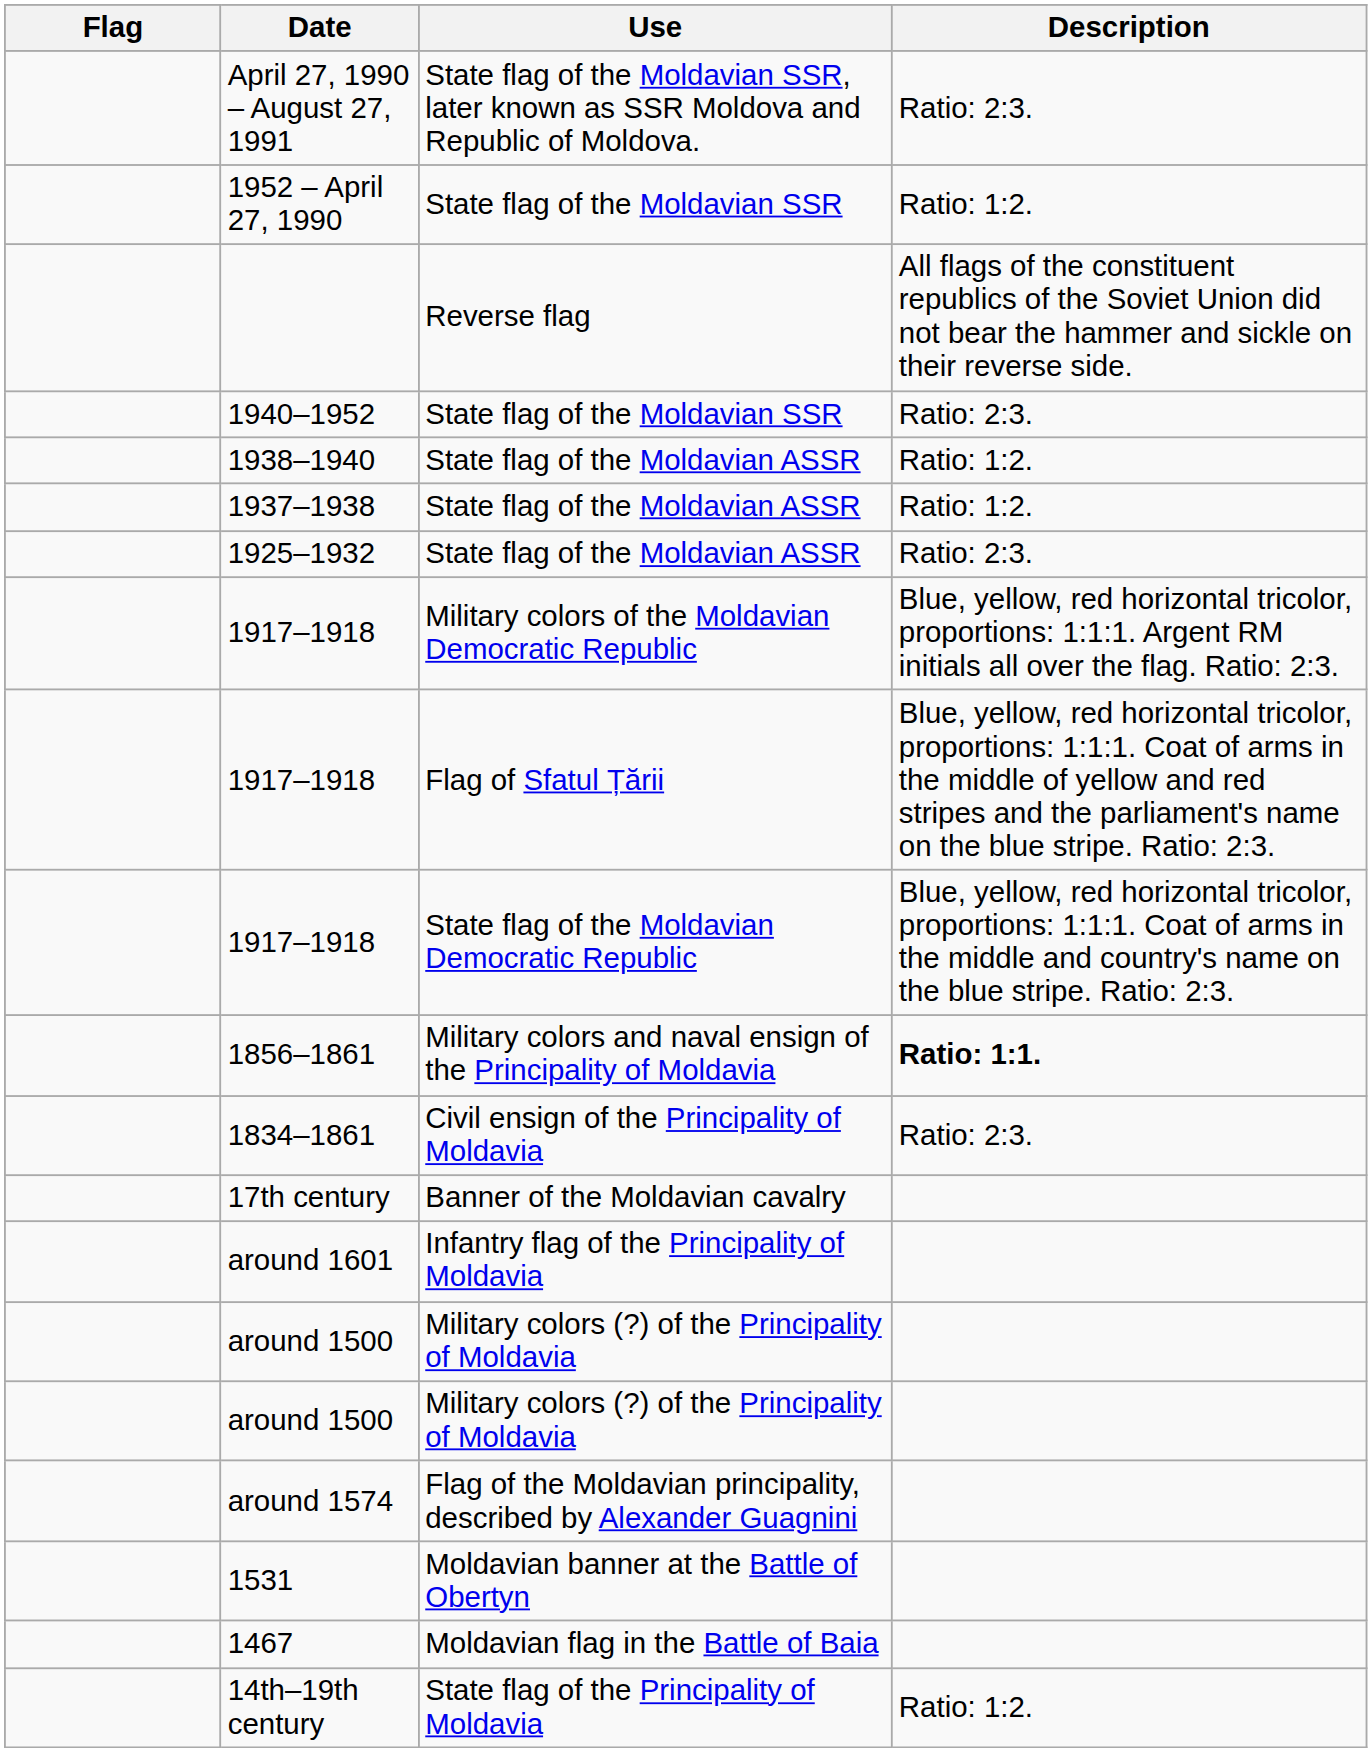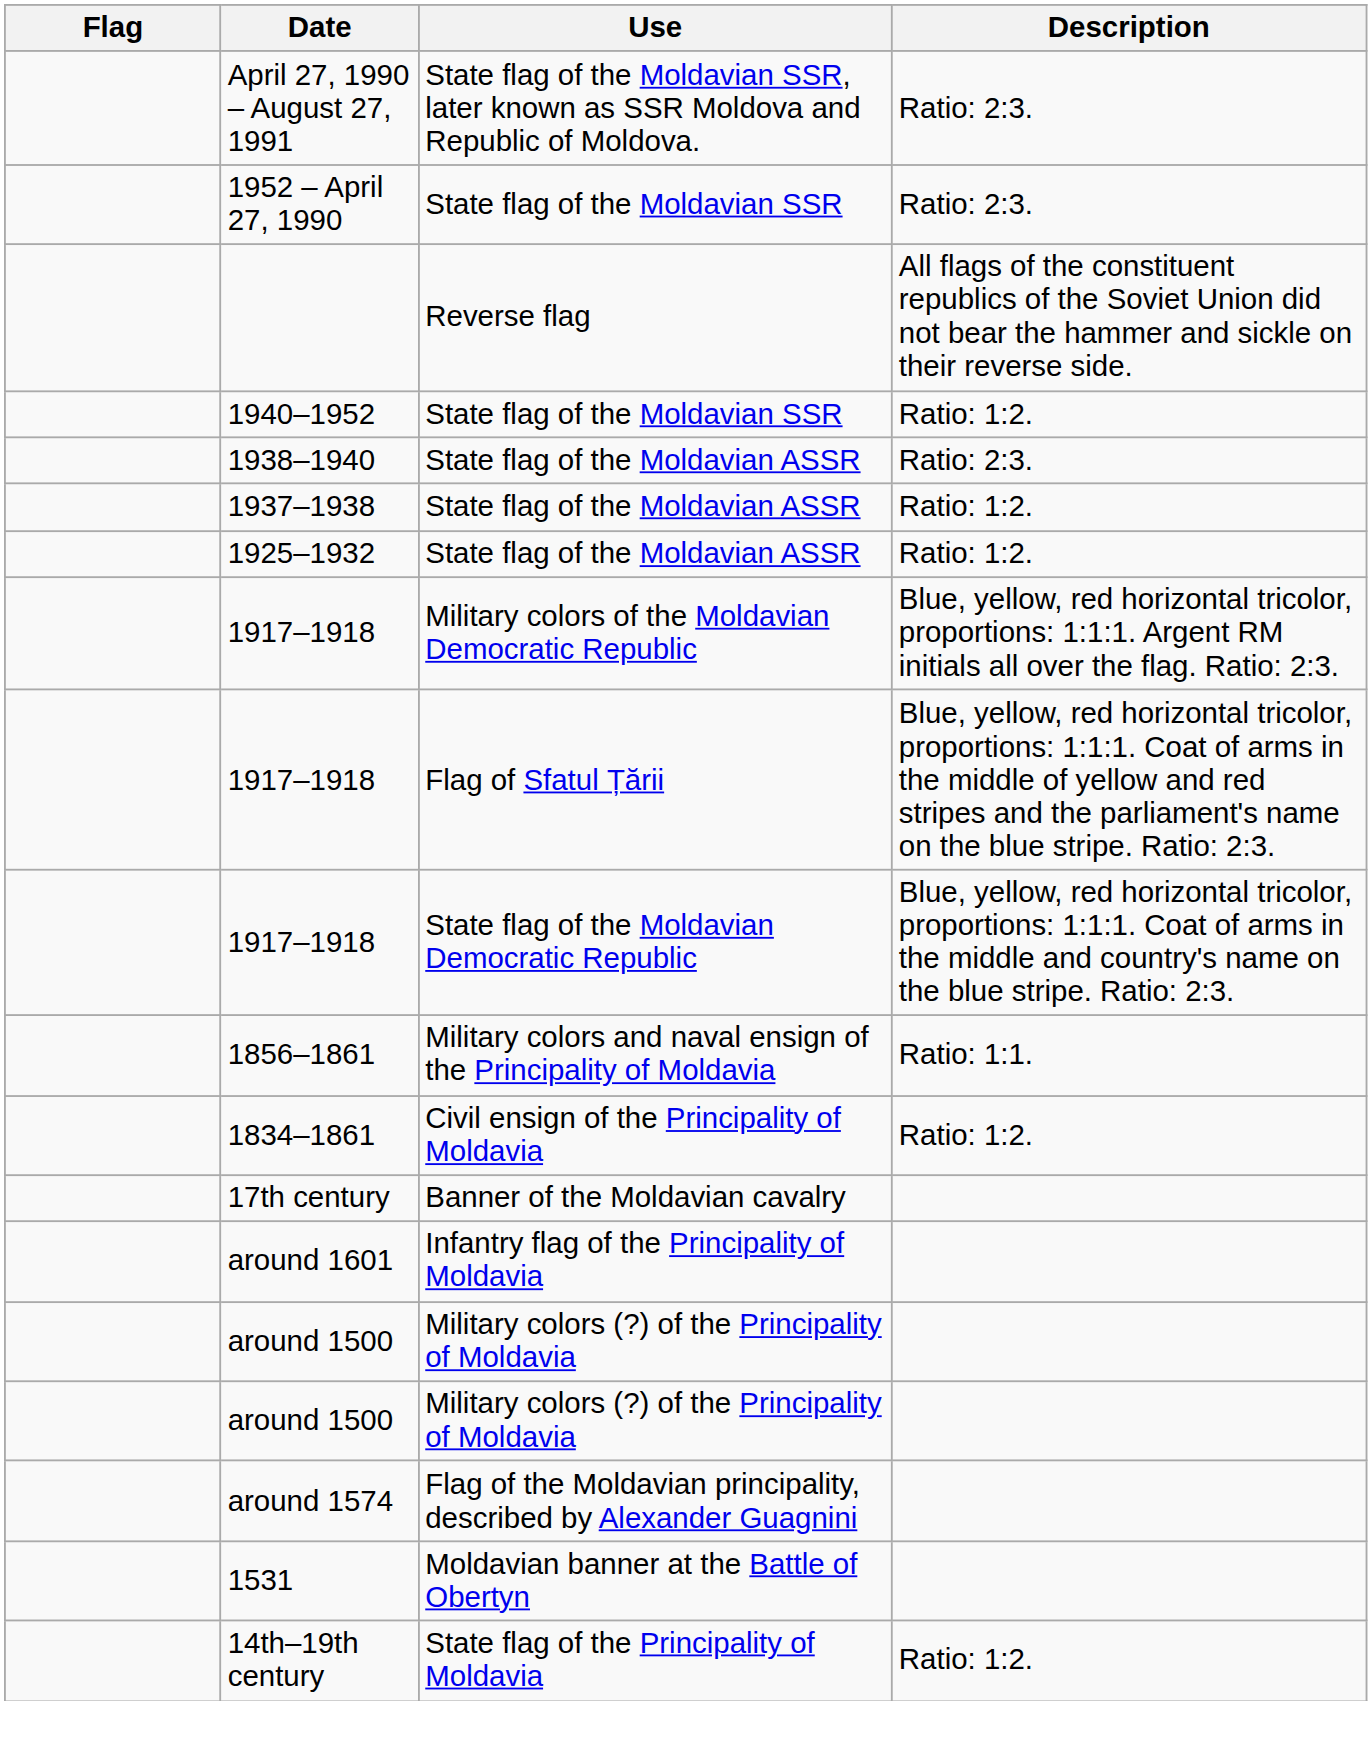1952 – April 27, 1990 | Description: Ratio: 1:2. -> Ratio: 2:3.
1940–1952 | Description: Ratio: 2:3. -> Ratio: 1:2.
1938–1940 | Description: Ratio: 1:2. -> Ratio: 2:3.
1925–1932 | Description: Ratio: 2:3. -> Ratio: 1:2.
1856–1861 | Description: bold -> normal
1834–1861 | Description: Ratio: 2:3. -> Ratio: 1:2.
- row: 1467 | Moldavian flag in the Battle of Baia
